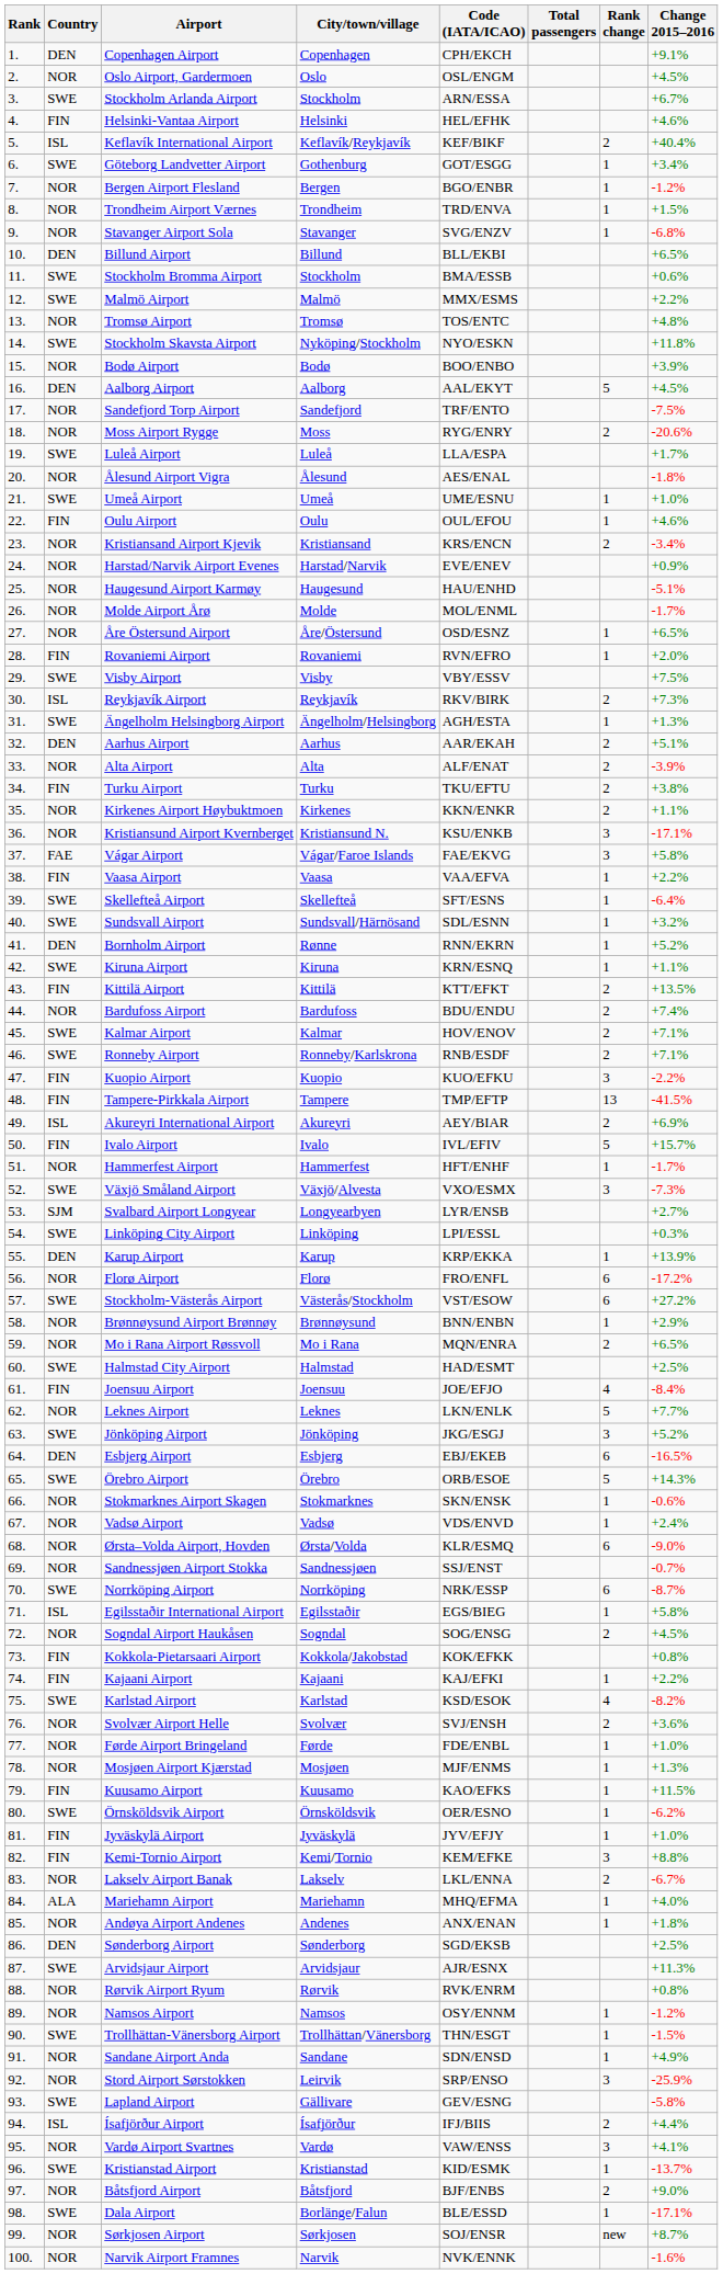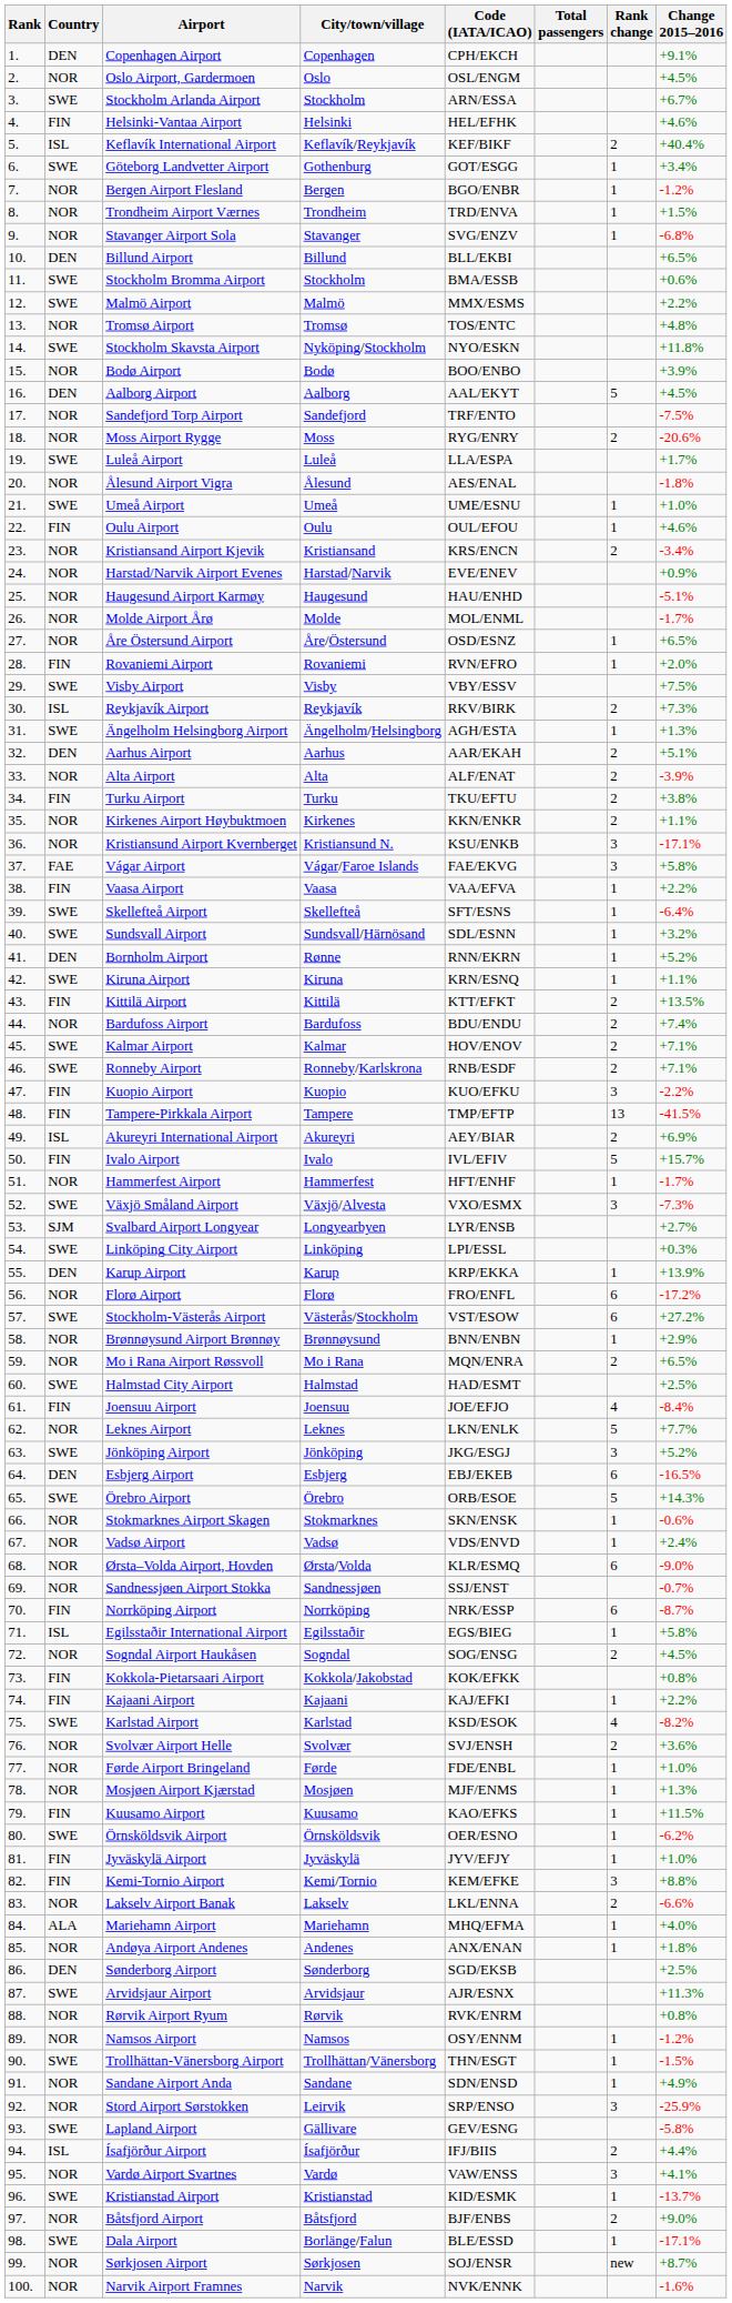Norrköping Airport | Country: SWE -> FIN
Lakselv Airport Banak | Change 2015–2016: -6.7% -> -6.6%
